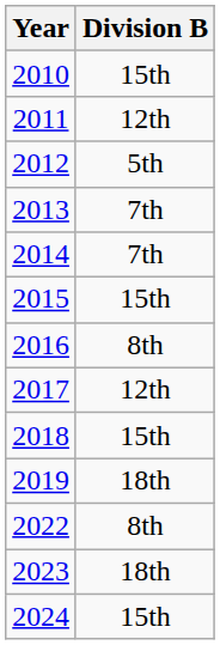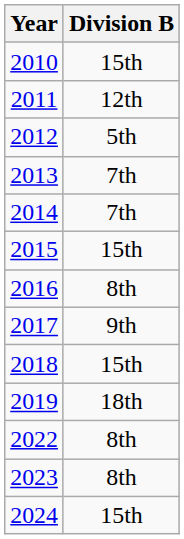2017 | Division B: 12th -> 9th
2023 | Division B: 18th -> 8th
